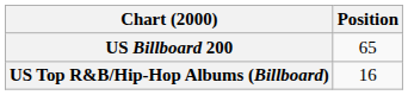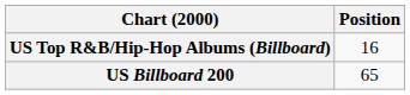rows swapped: US Billboard 200 <-> US Top R&B/Hip-Hop Albums (Billboard)
